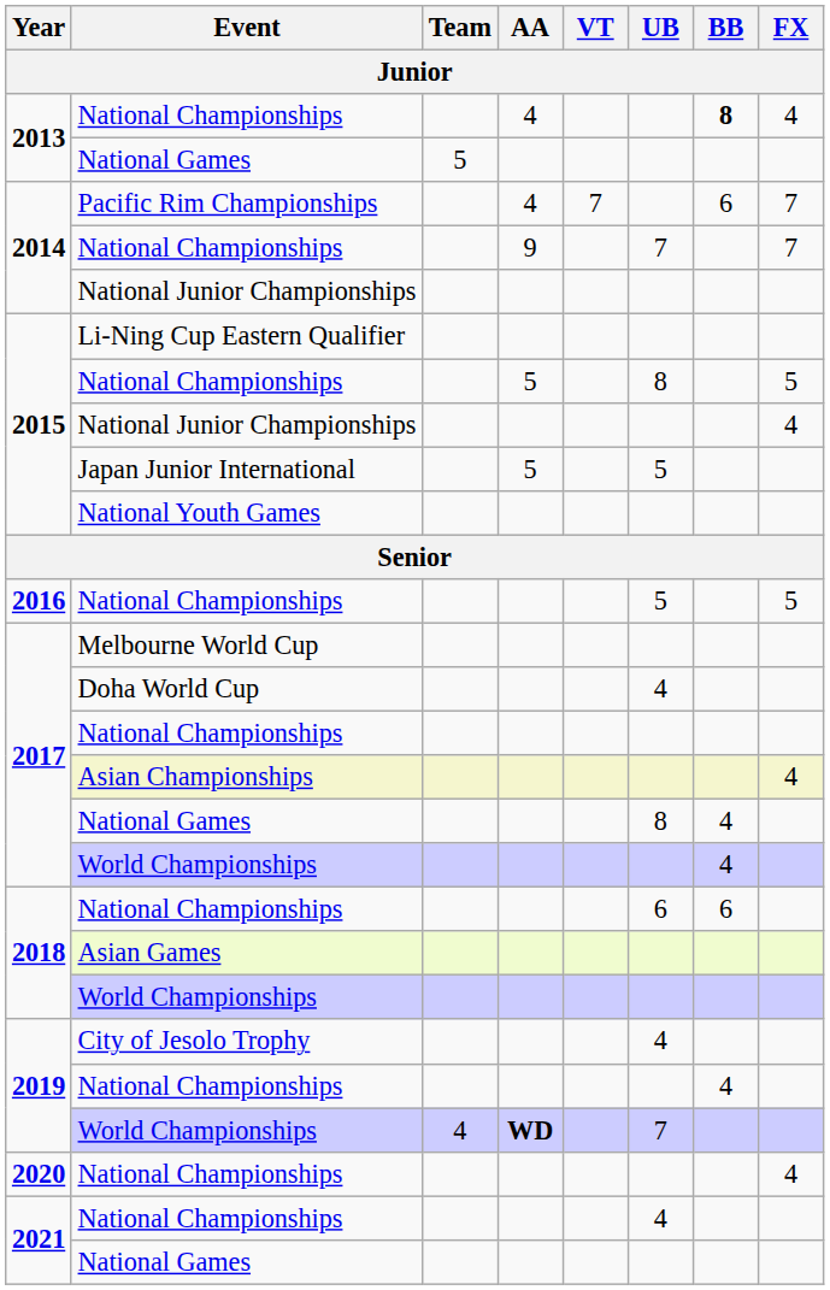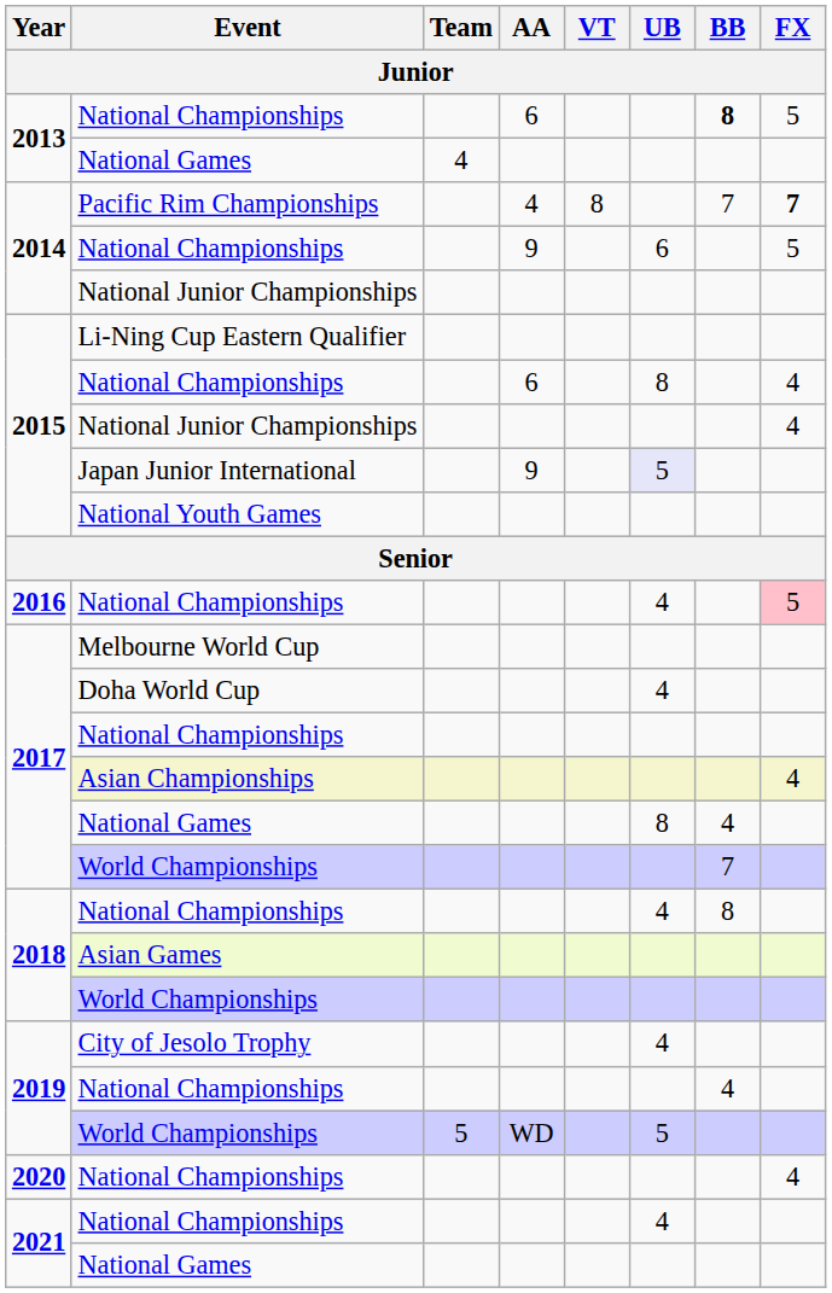2013 / National Championships | AA: 4 -> 6
2013 / National Championships | FX: 4 -> 5
2013 / National Games | Team: 5 -> 4
Pacific Rim Championships | VT: 7 -> 8
Pacific Rim Championships | BB: 6 -> 7
Pacific Rim Championships | FX: normal -> bold
2014 / National Championships | UB: 7 -> 6
2014 / National Championships | FX: 7 -> 5
2015 / National Championships | AA: 5 -> 6
2015 / National Championships | FX: 5 -> 4
Japan Junior International | AA: 5 -> 9
Japan Junior International | UB: no background -> lavender background
2016 / National Championships | UB: 5 -> 4
2016 / National Championships | FX: no background -> pink background
2017 / World Championships | BB: 4 -> 7
2018 / National Championships | UB: 6 -> 4
2018 / National Championships | BB: 6 -> 8
2019 / World Championships | Team: 4 -> 5
2019 / World Championships | AA: bold -> normal
2019 / World Championships | UB: 7 -> 5
